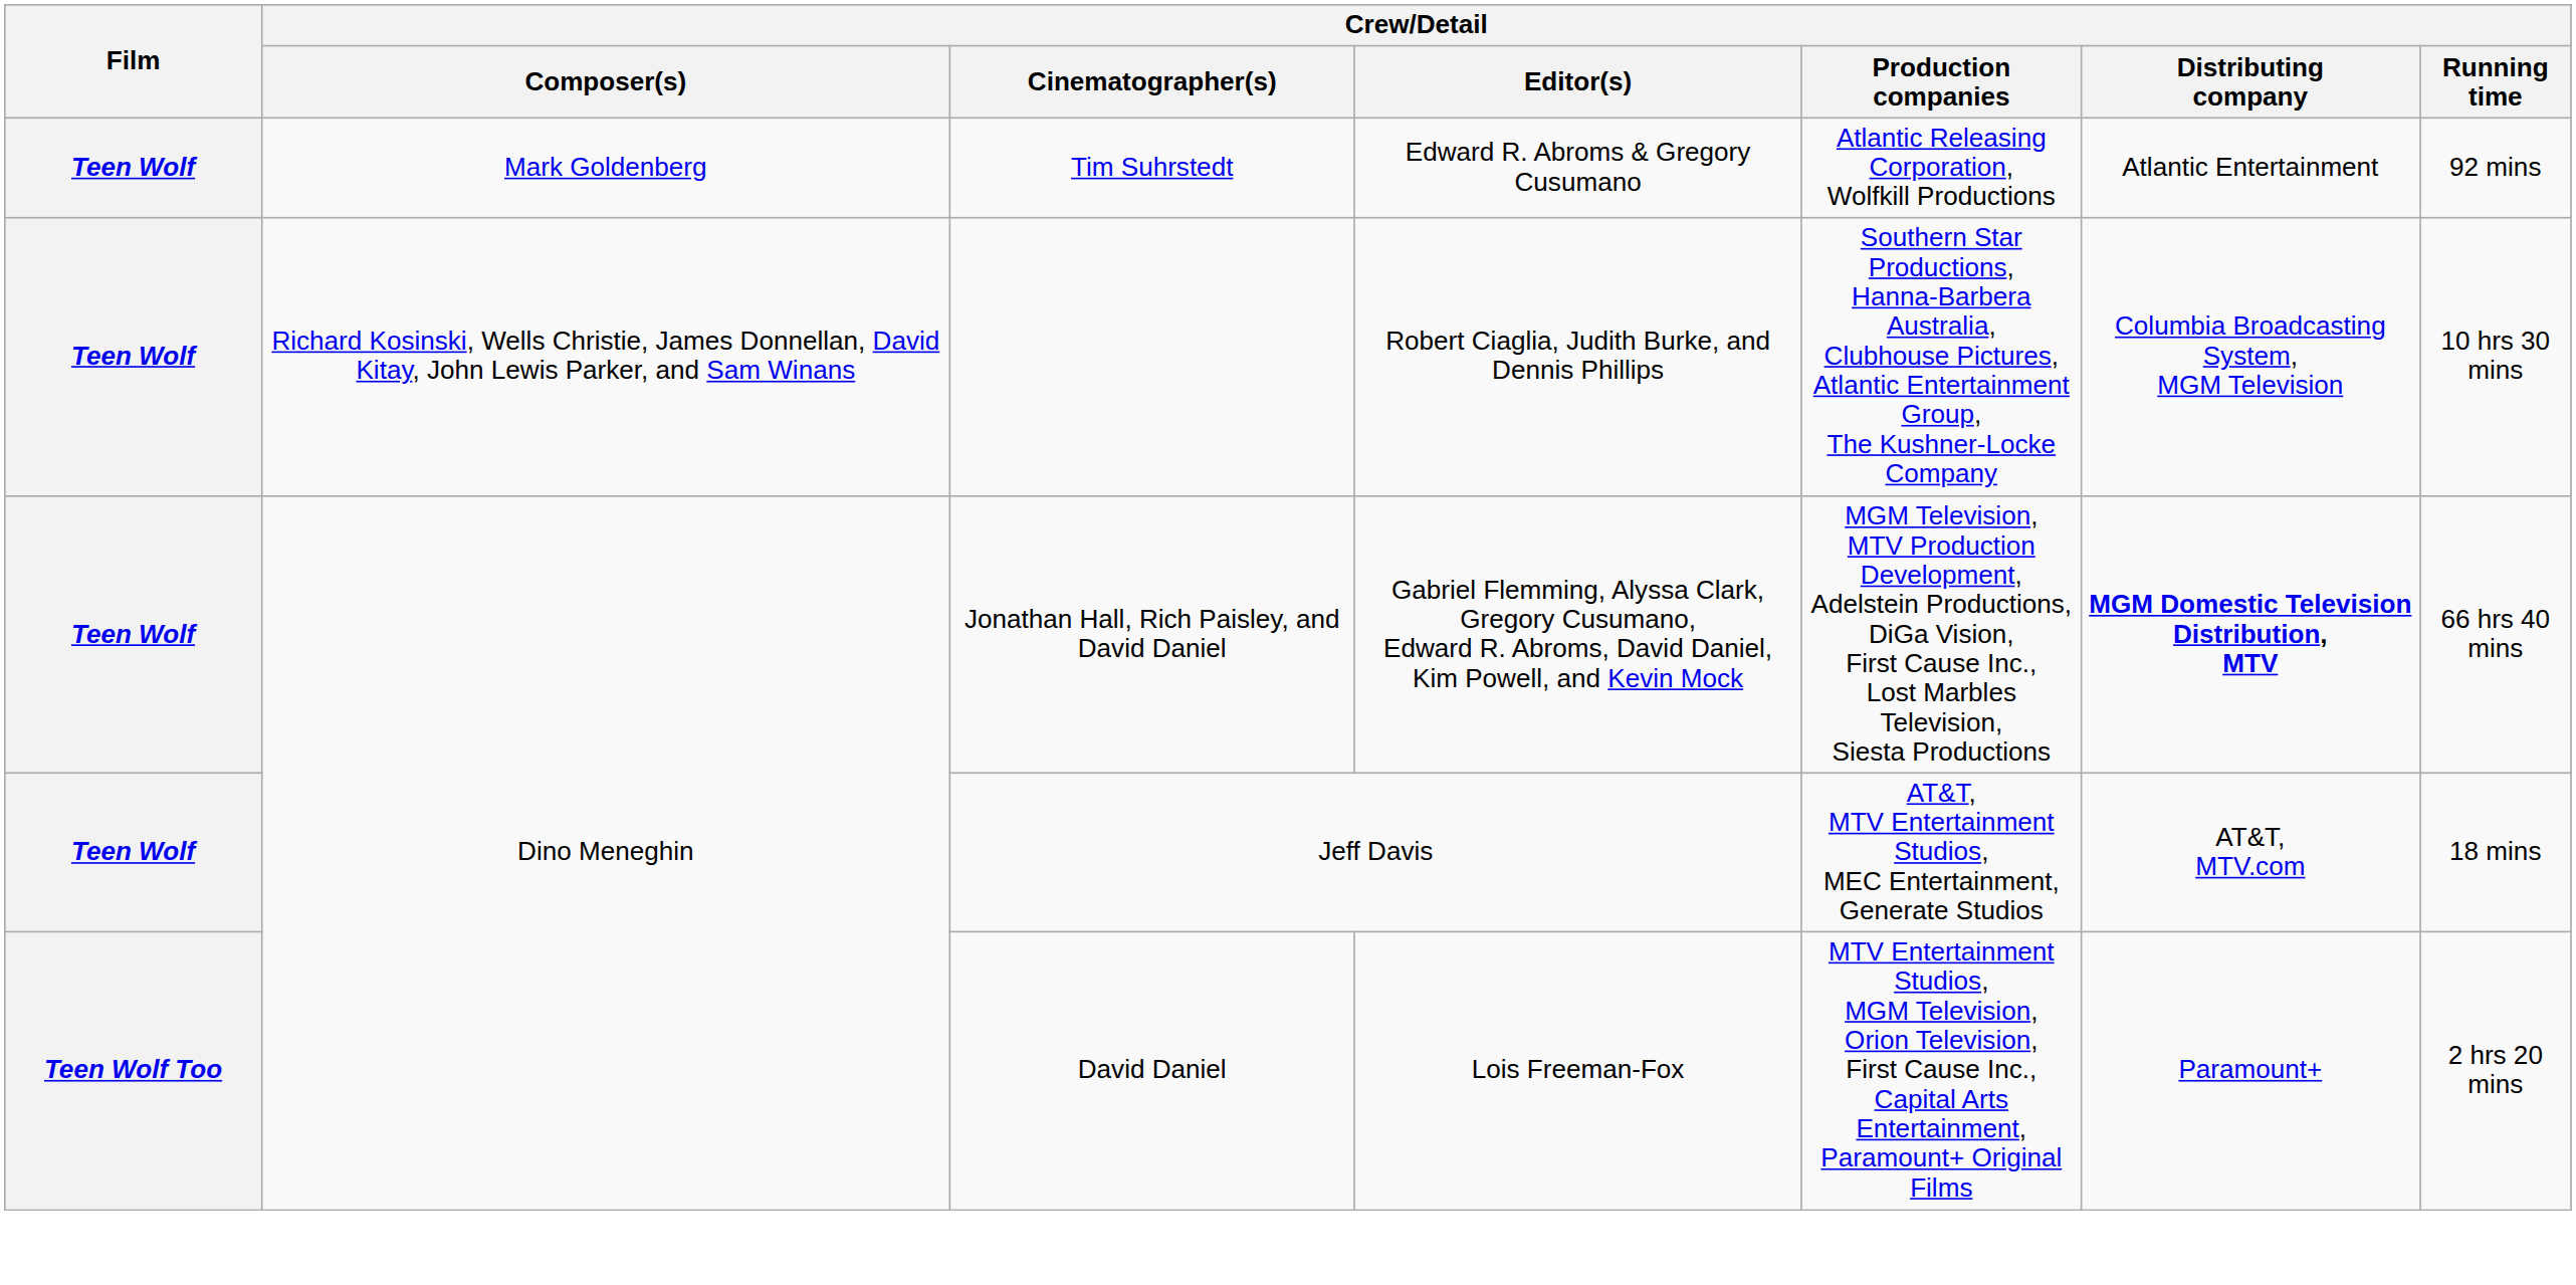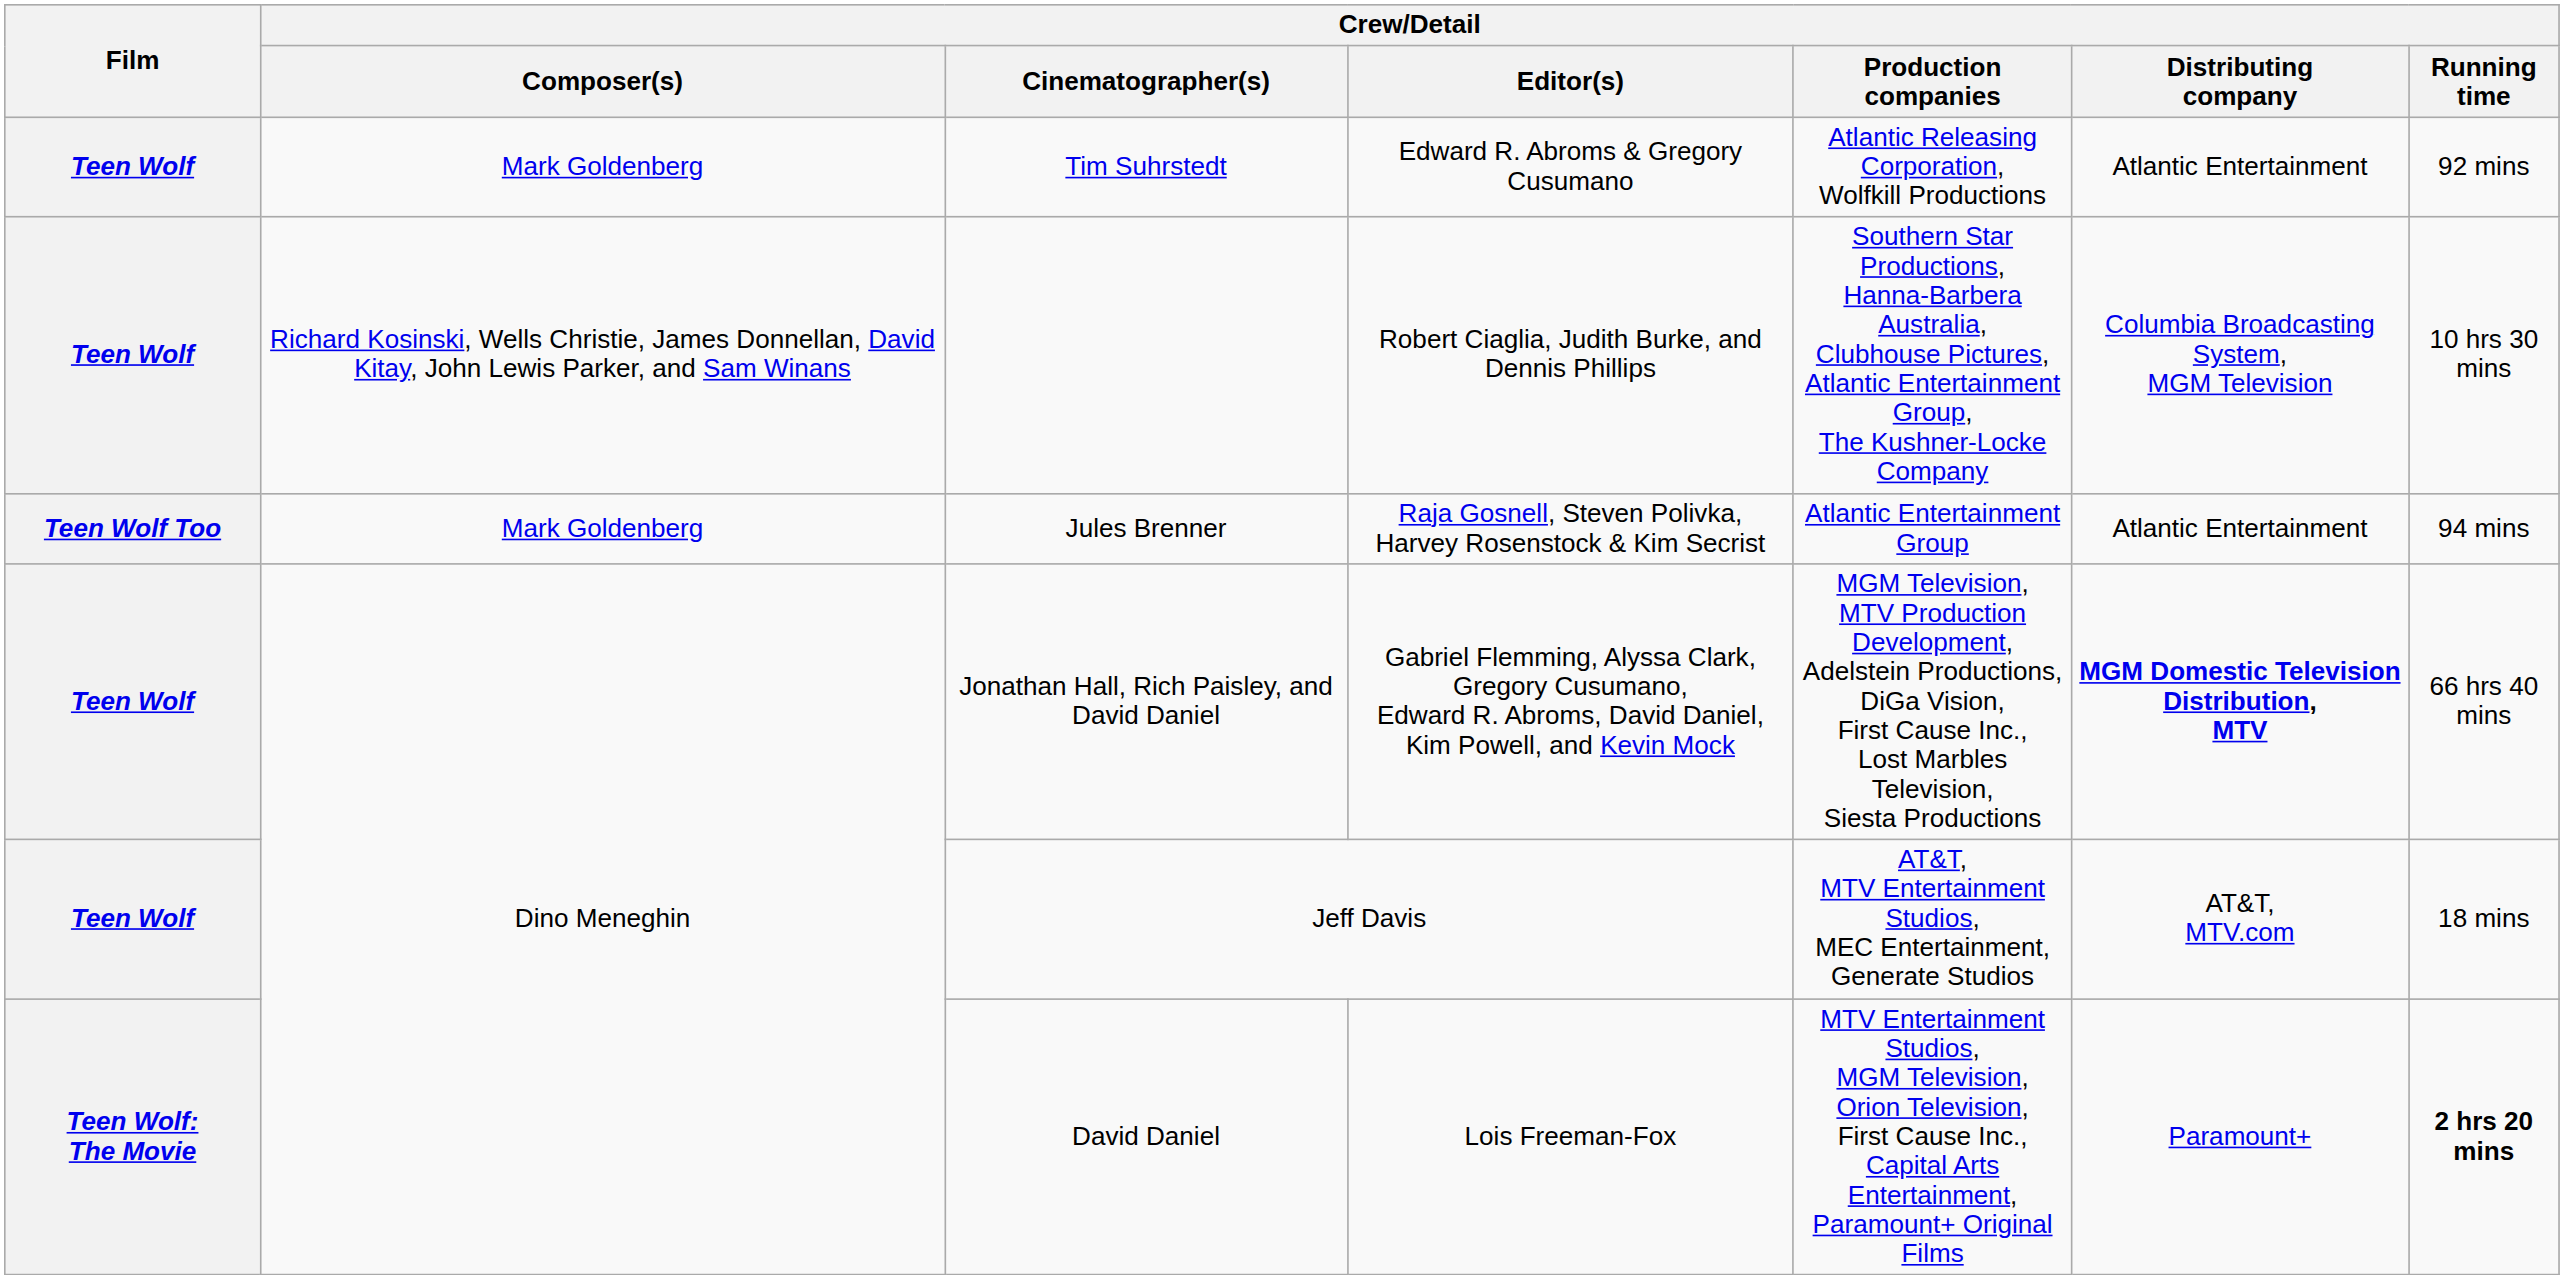+ row: Teen Wolf Too | Mark Goldenberg | Jules Brenner | Raja Gosnell, Steven Polivka, Harvey Rosenstock & Kim Secrist | Atlantic Entertainment Group | Atlantic Entertainment | 94 mins
David Daniel | Film: Teen Wolf Too -> Teen Wolf: The Movie
David Daniel | Crew/Detail / Running time: normal -> bold
